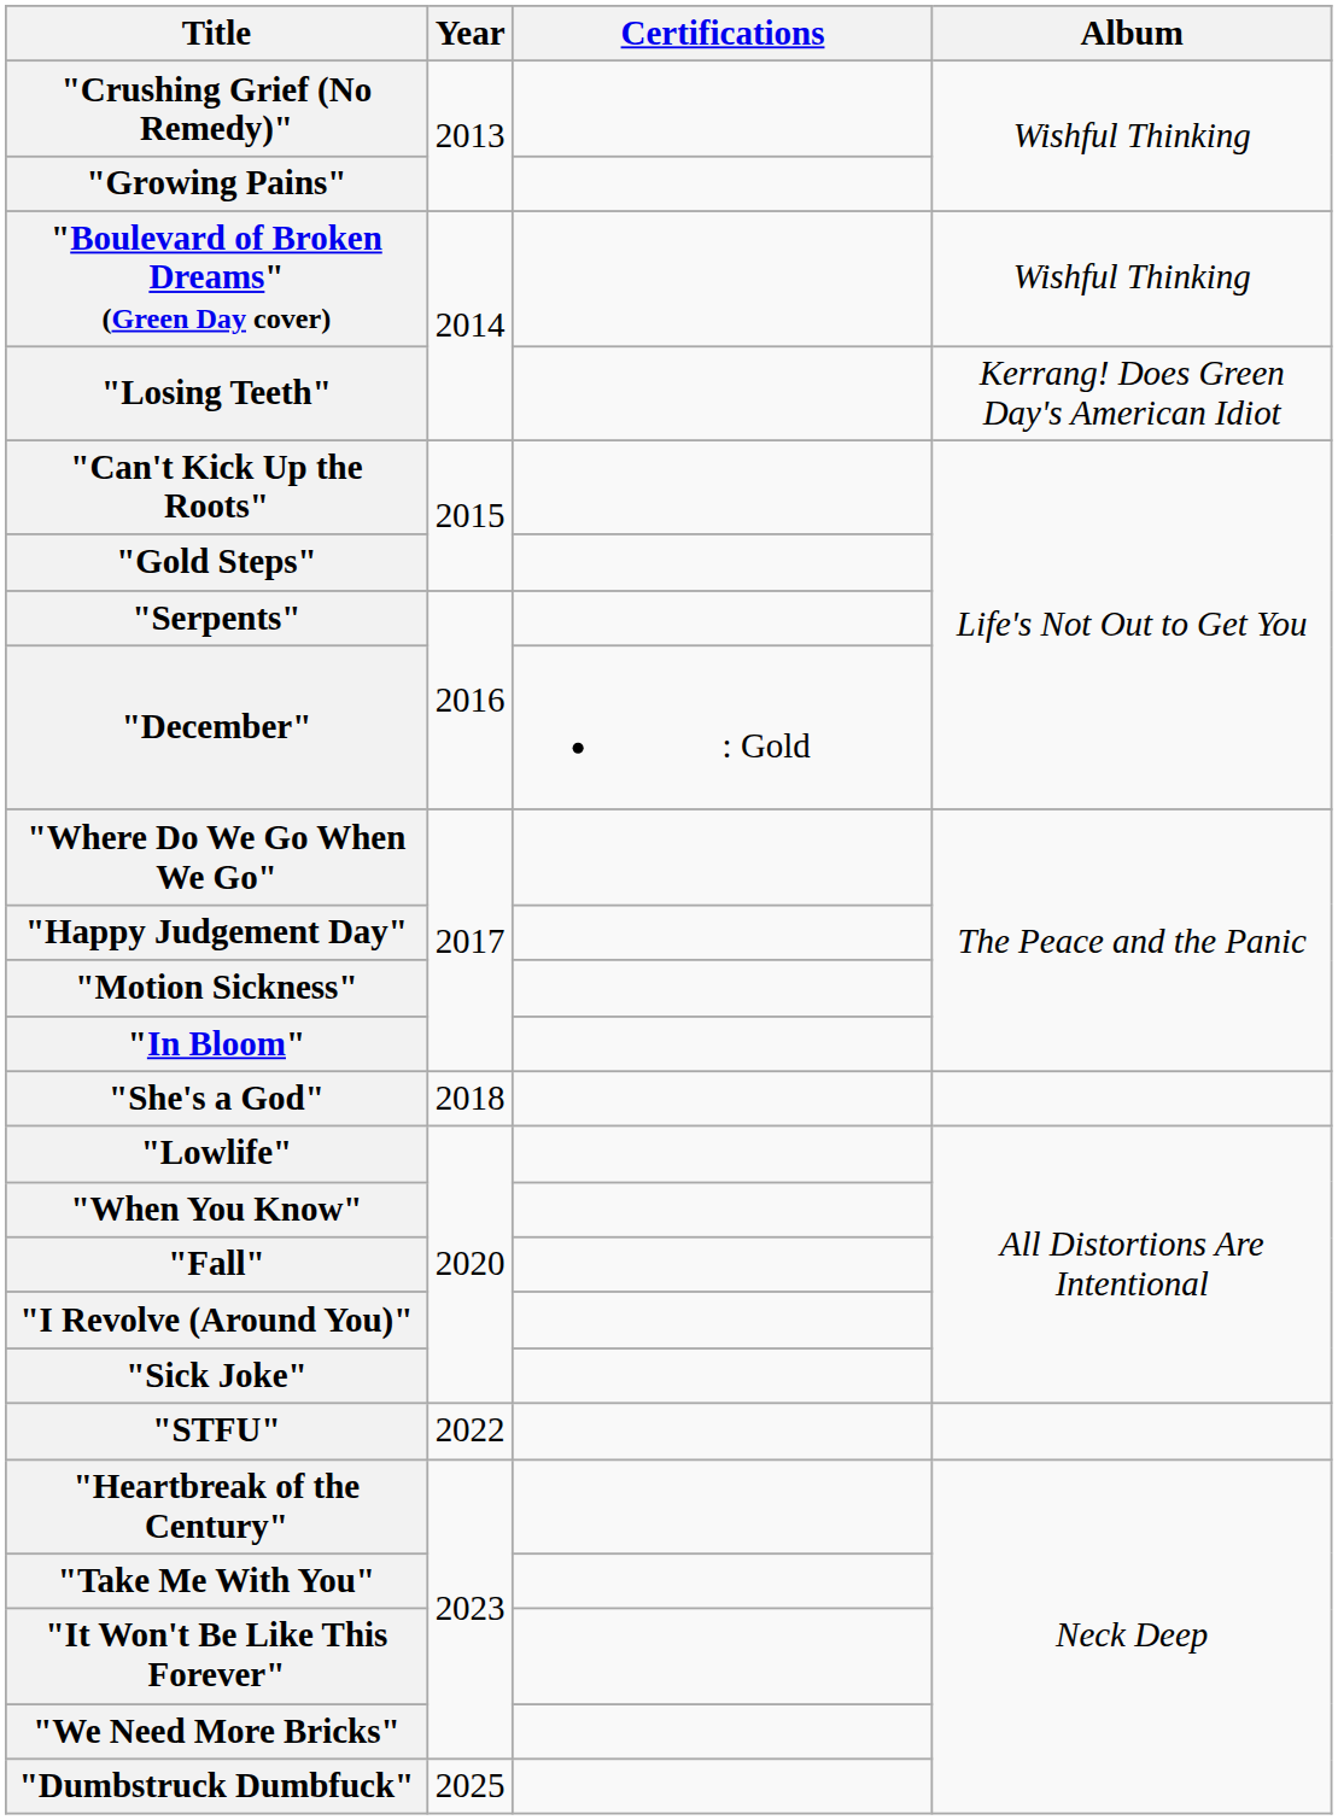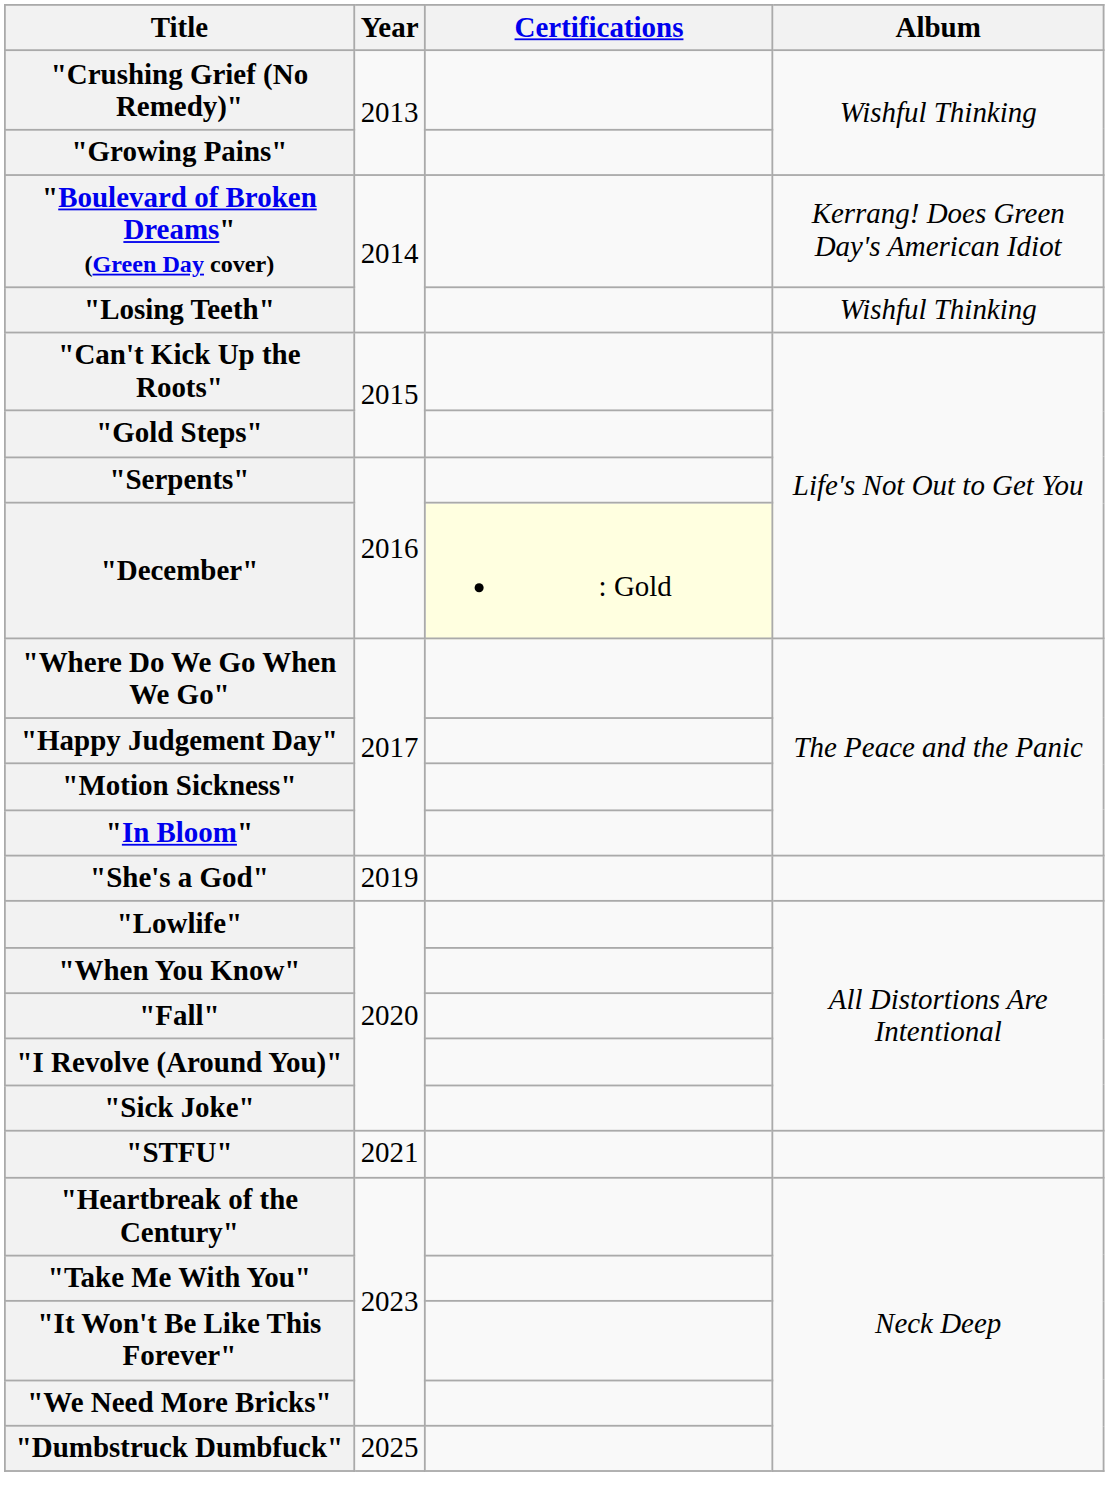"Boulevard of Broken Dreams" (Green Day cover) | Album: Wishful Thinking -> Kerrang! Does Green Day's American Idiot
"Losing Teeth" | Album: Kerrang! Does Green Day's American Idiot -> Wishful Thinking
"December" | Certifications: no background -> lightyellow background
"She's a God" | Year: 2018 -> 2019
"STFU" | Year: 2022 -> 2021
